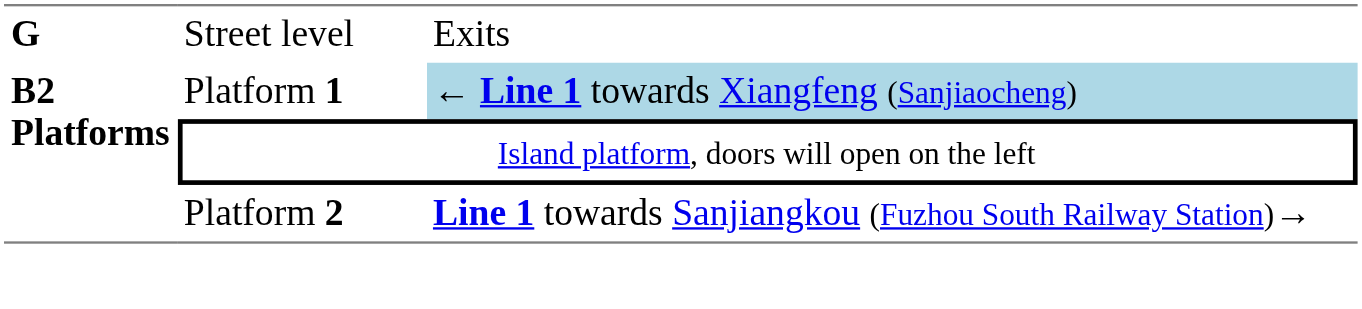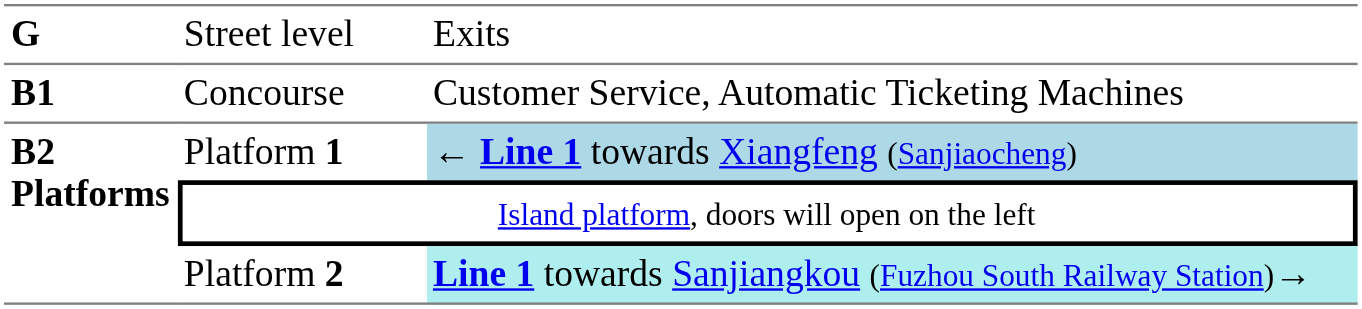+ row: B1 | Concourse | Customer Service, Automatic Ticketing Machines
Platform 2 | column 3: no background -> paleturquoise background
